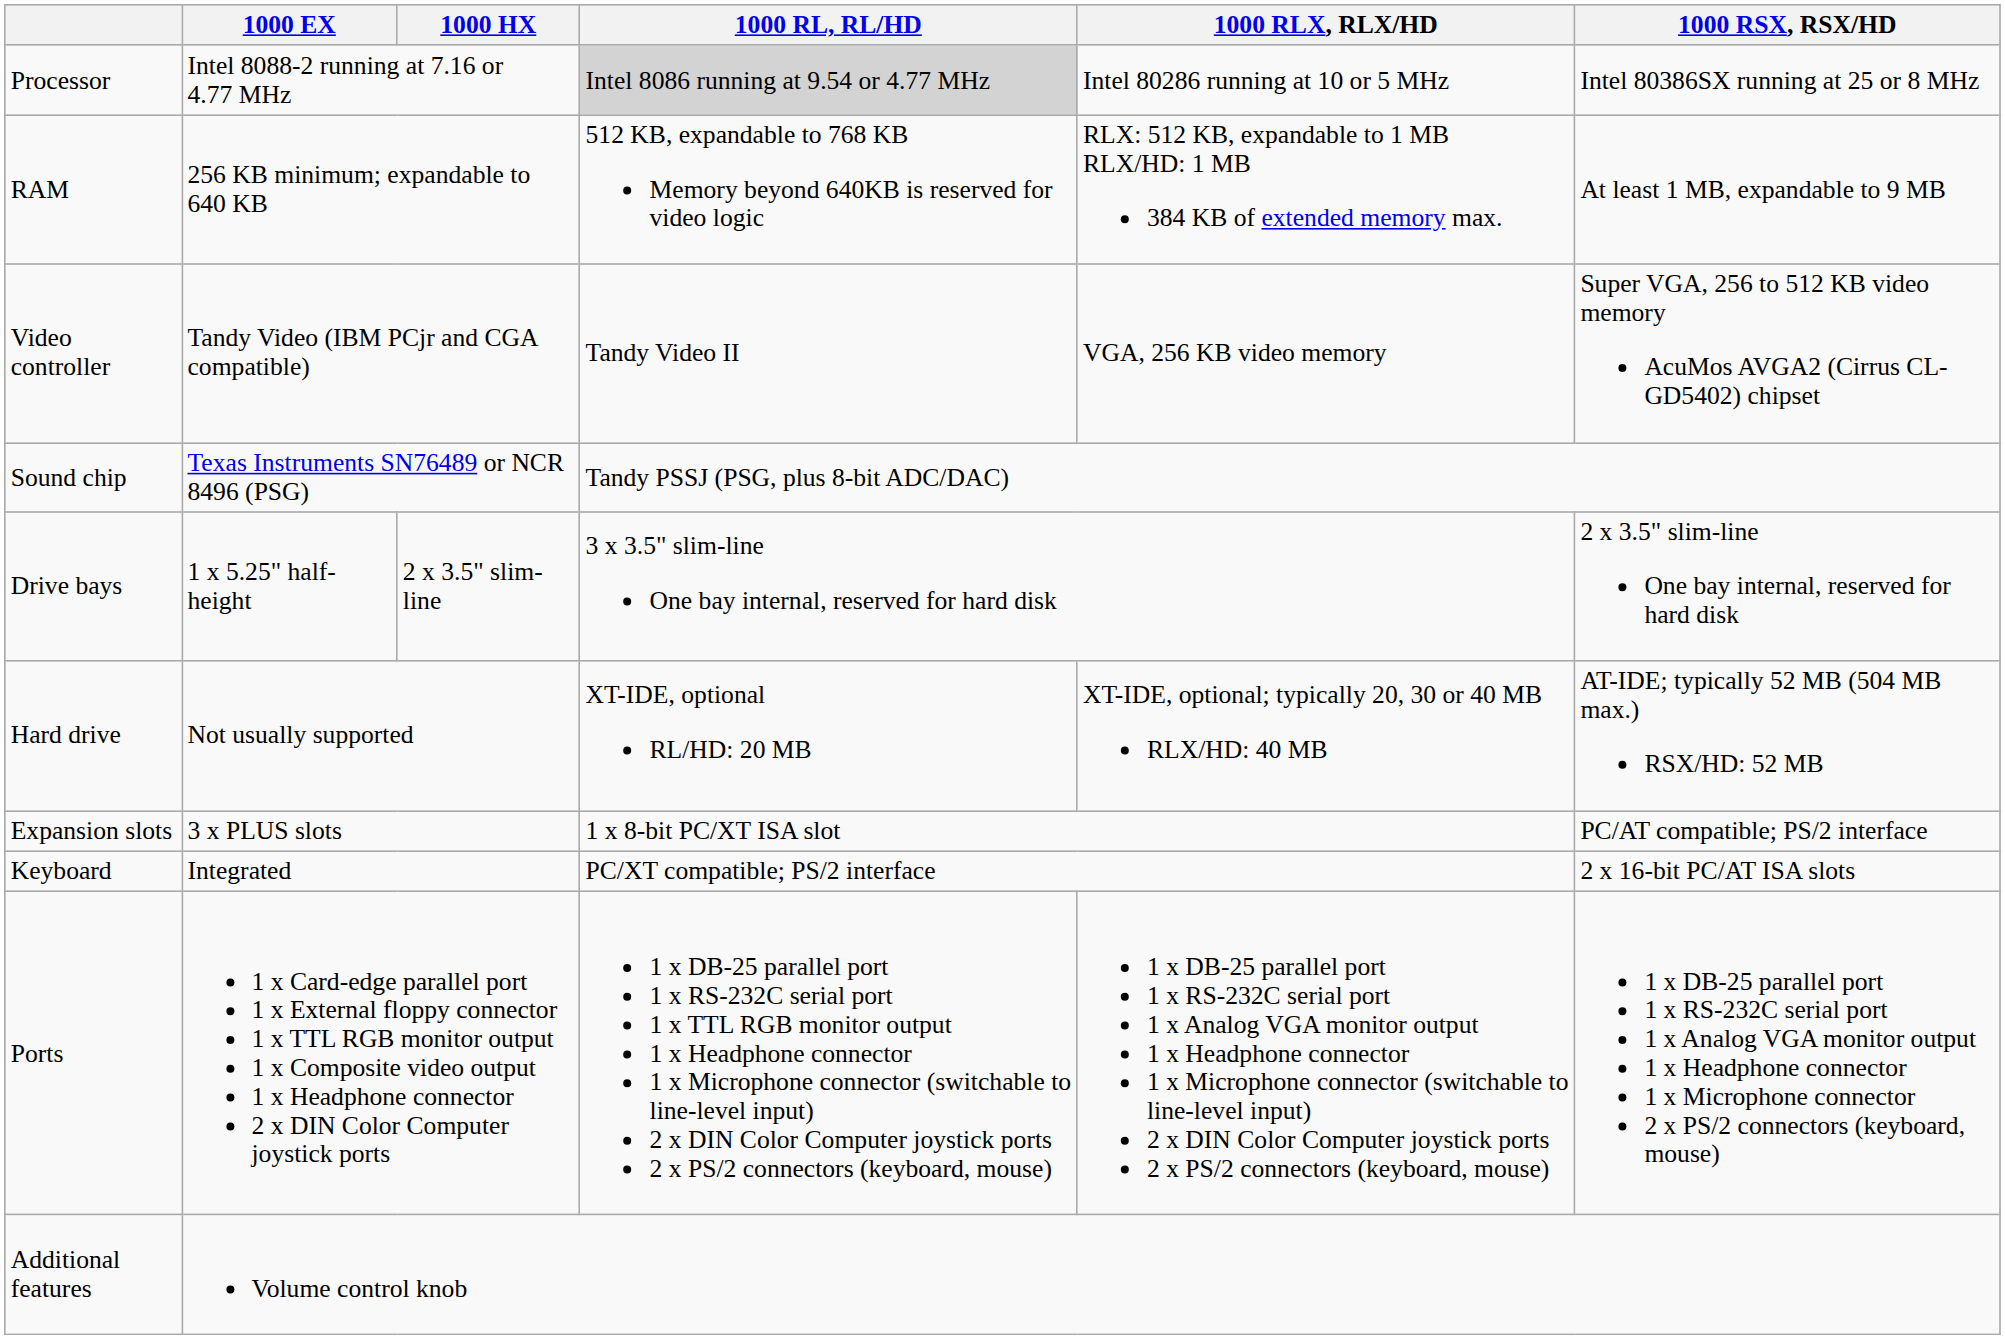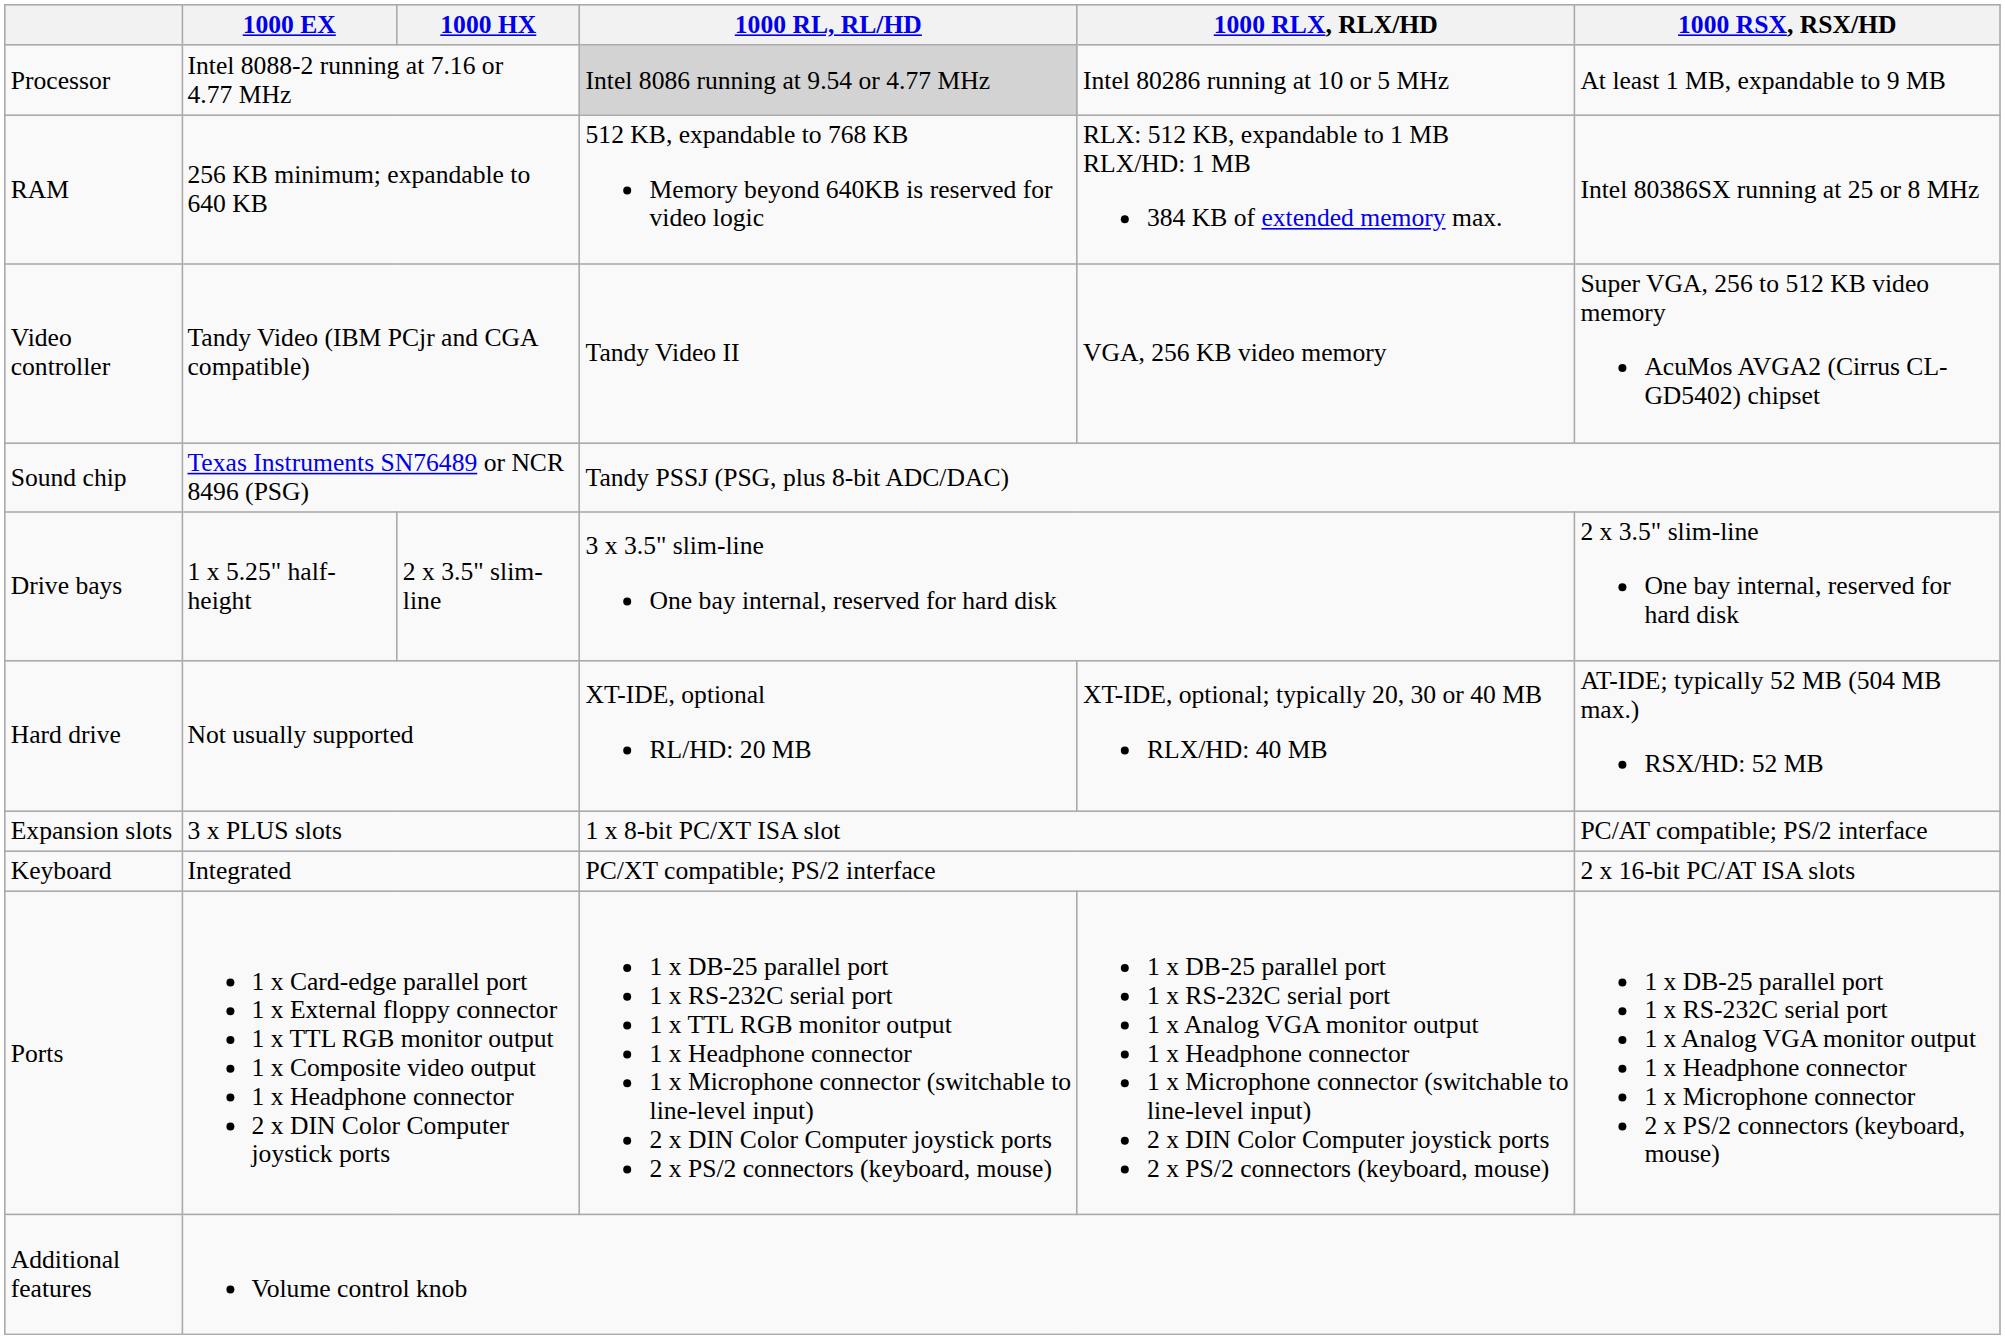Processor | 1000 RSX, RSX/HD: Intel 80386SX running at 25 or 8 MHz -> At least 1 MB, expandable to 9 MB
RAM | 1000 RSX, RSX/HD: At least 1 MB, expandable to 9 MB -> Intel 80386SX running at 25 or 8 MHz
